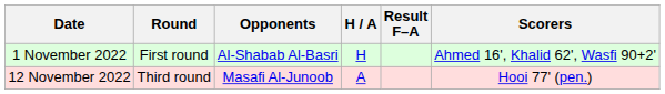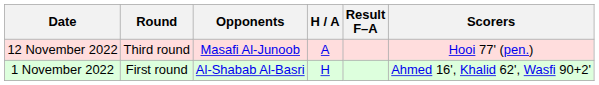rows swapped: 1 November 2022 <-> 12 November 2022
